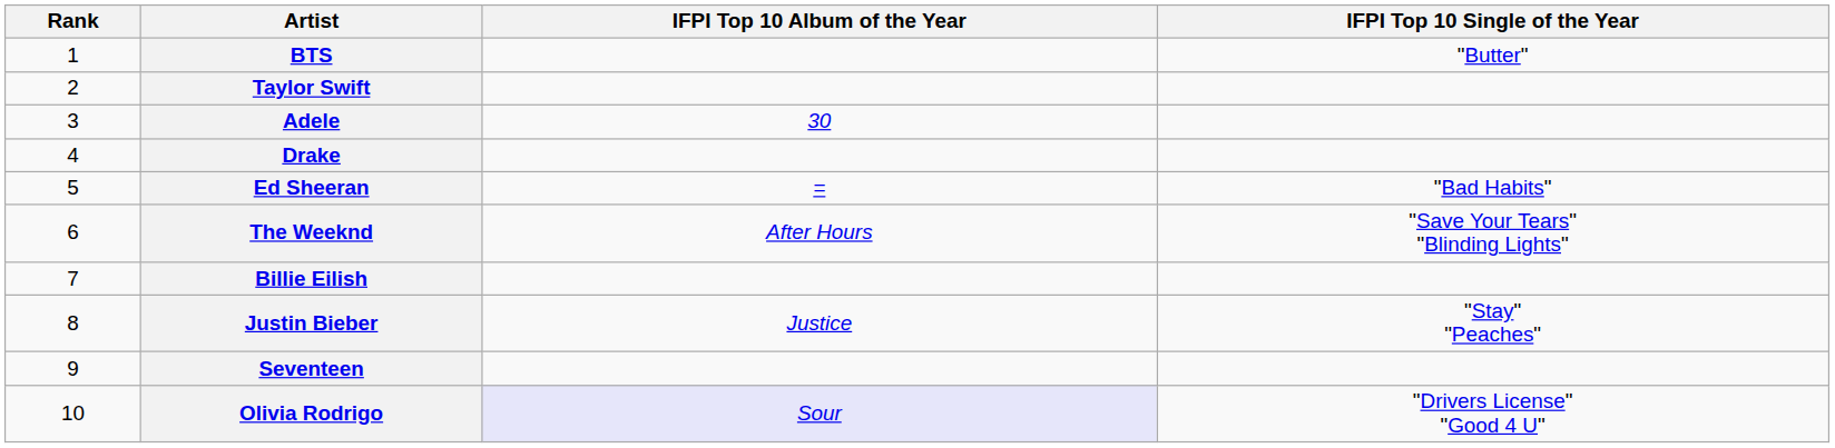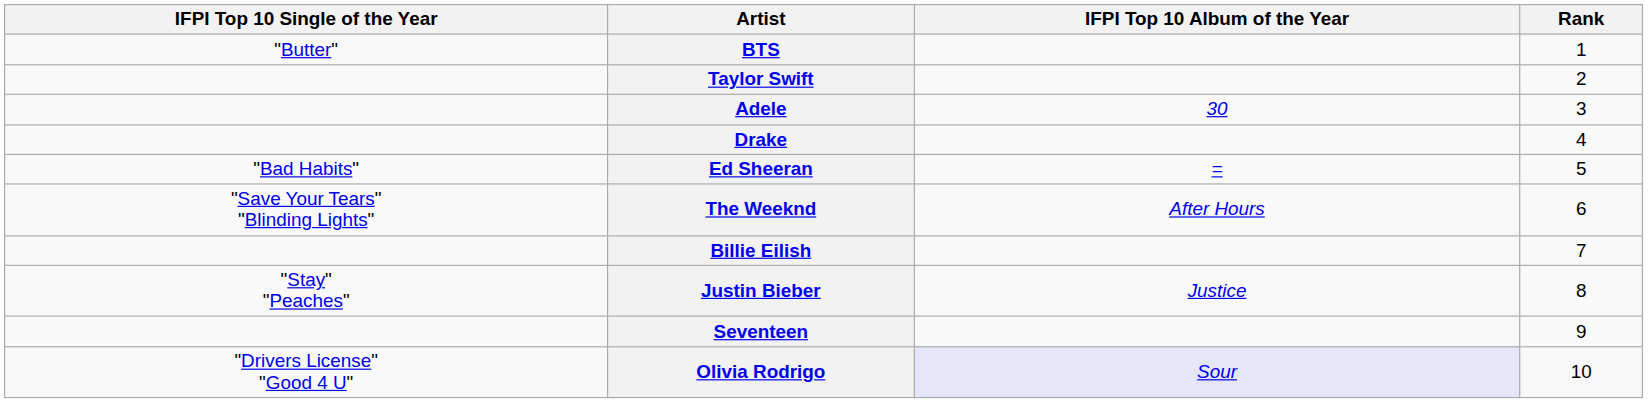columns swapped: Rank <-> IFPI Top 10 Single of the Year
